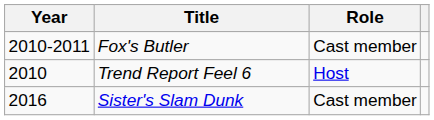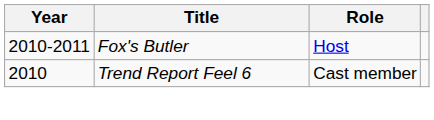Fox's Butler | Role: Cast member -> Host
Trend Report Feel 6 | Role: Host -> Cast member
- row: 2016 | Sister's Slam Dunk | Cast member
